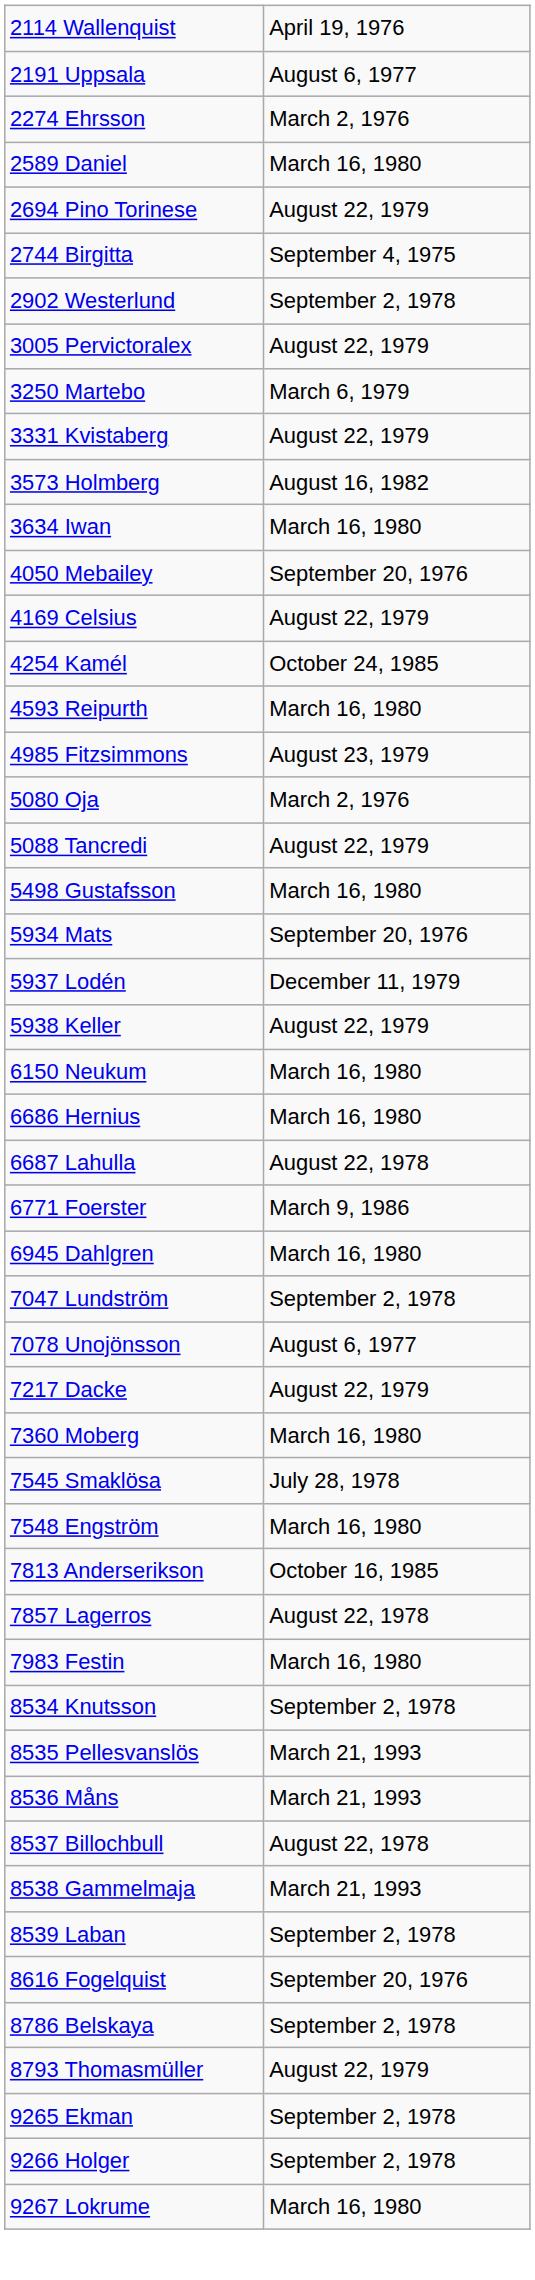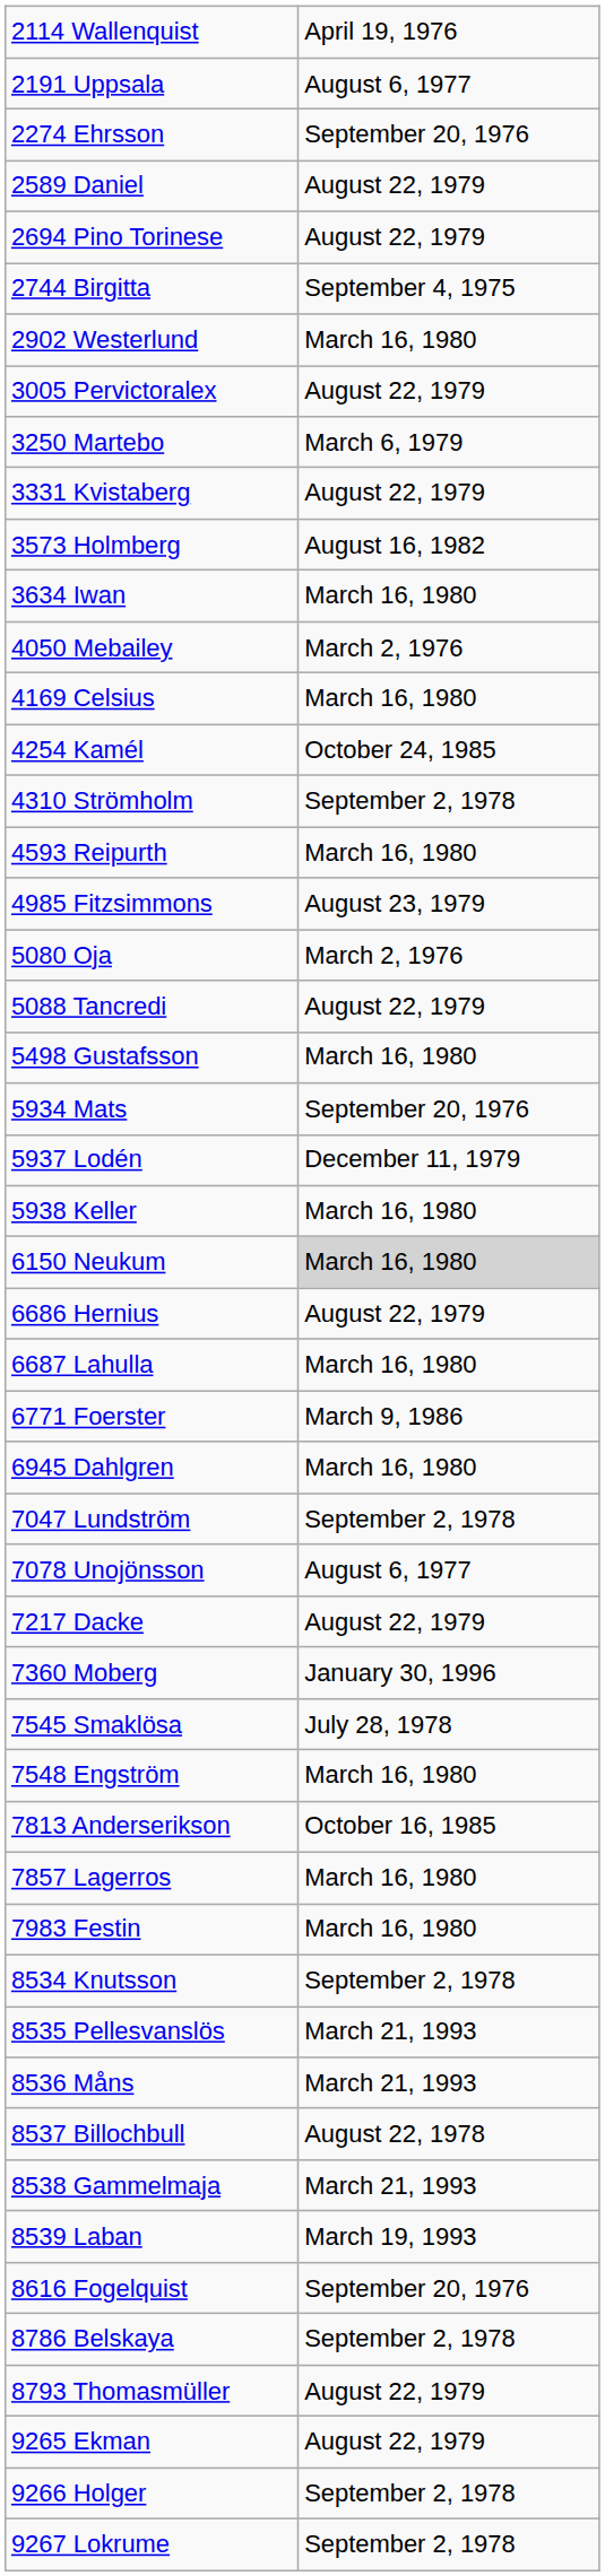2274 Ehrsson | column 2: March 2, 1976 -> September 20, 1976
2589 Daniel | column 2: March 16, 1980 -> August 22, 1979
2902 Westerlund | column 2: September 2, 1978 -> March 16, 1980
4050 Mebailey | column 2: September 20, 1976 -> March 2, 1976
4169 Celsius | column 2: August 22, 1979 -> March 16, 1980
+ row: 4310 Strömholm | September 2, 1978
5938 Keller | column 2: August 22, 1979 -> March 16, 1980
6150 Neukum | column 2: no background -> lightgrey background
6686 Hernius | column 2: March 16, 1980 -> August 22, 1979
6687 Lahulla | column 2: August 22, 1978 -> March 16, 1980
7360 Moberg | column 2: March 16, 1980 -> January 30, 1996
7857 Lagerros | column 2: August 22, 1978 -> March 16, 1980
8539 Laban | column 2: September 2, 1978 -> March 19, 1993
9265 Ekman | column 2: September 2, 1978 -> August 22, 1979
9267 Lokrume | column 2: March 16, 1980 -> September 2, 1978
